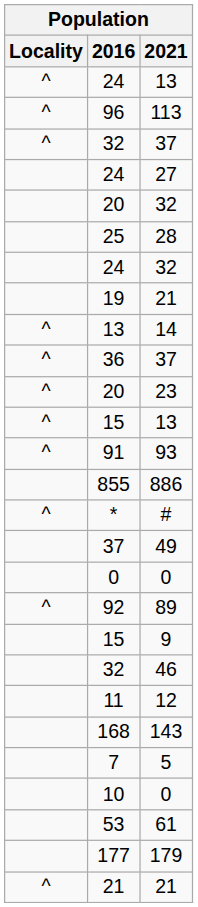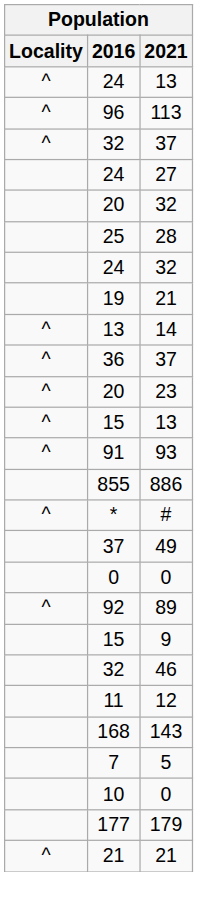- row: 53 | 61
